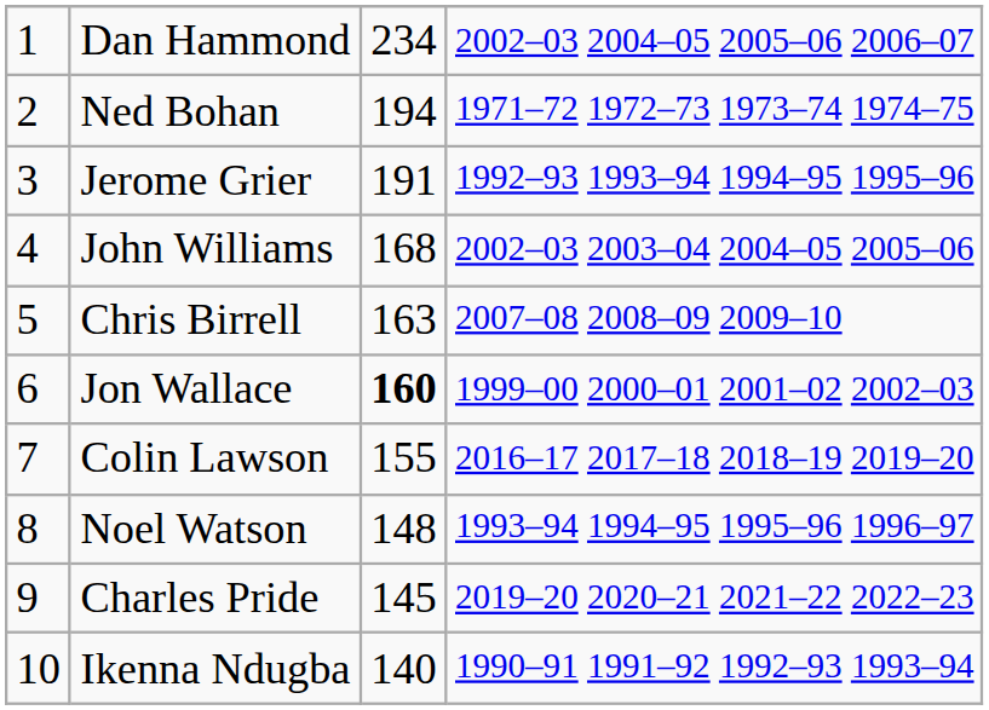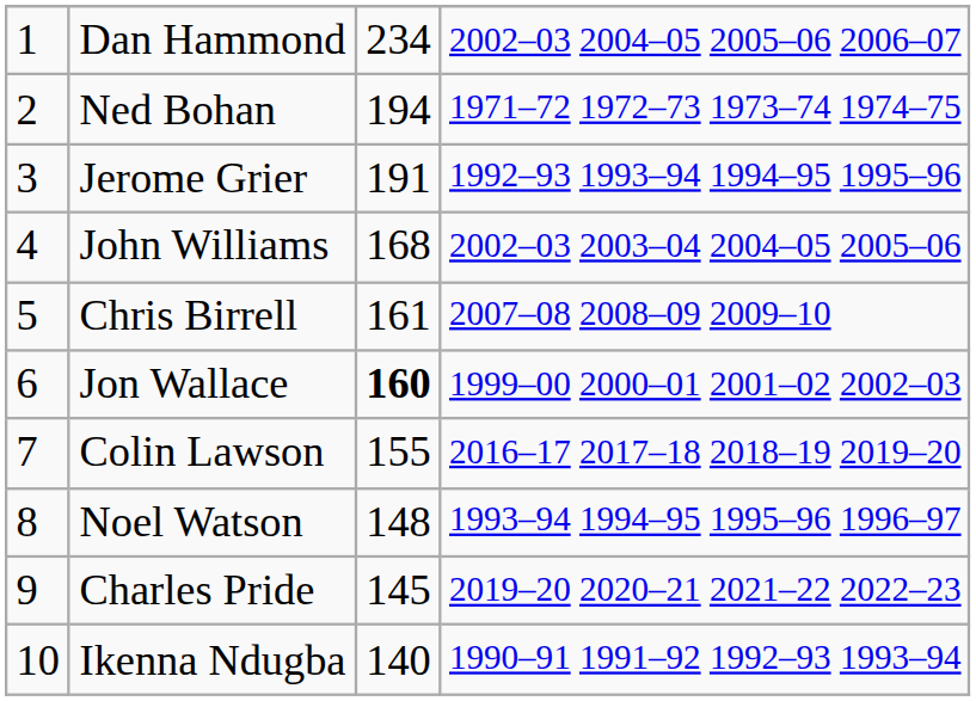Chris Birrell | column 3: 163 -> 161
